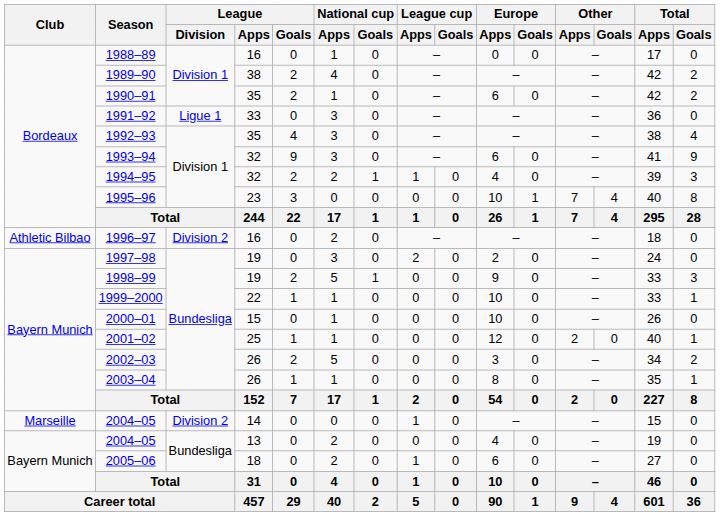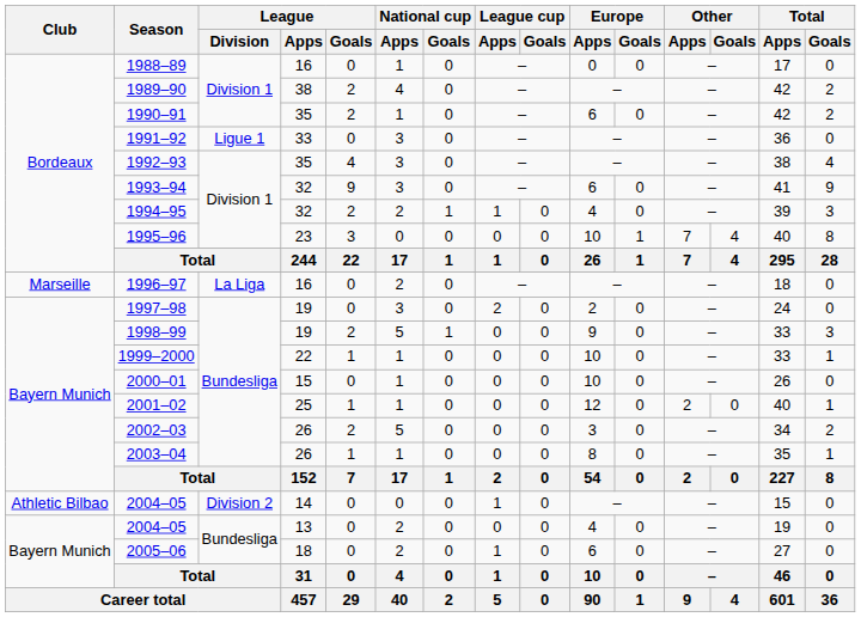1996–97 | Club: Athletic Bilbao -> Marseille
1996–97 | League / Division: Division 2 -> La Liga
2004–05 / 14 | Club: Marseille -> Athletic Bilbao
